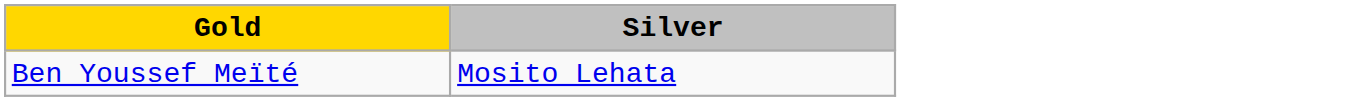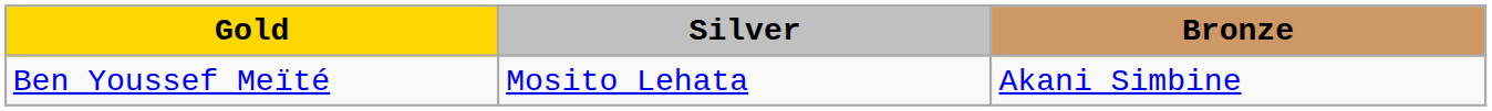+ column: Bronze | Akani Simbine
